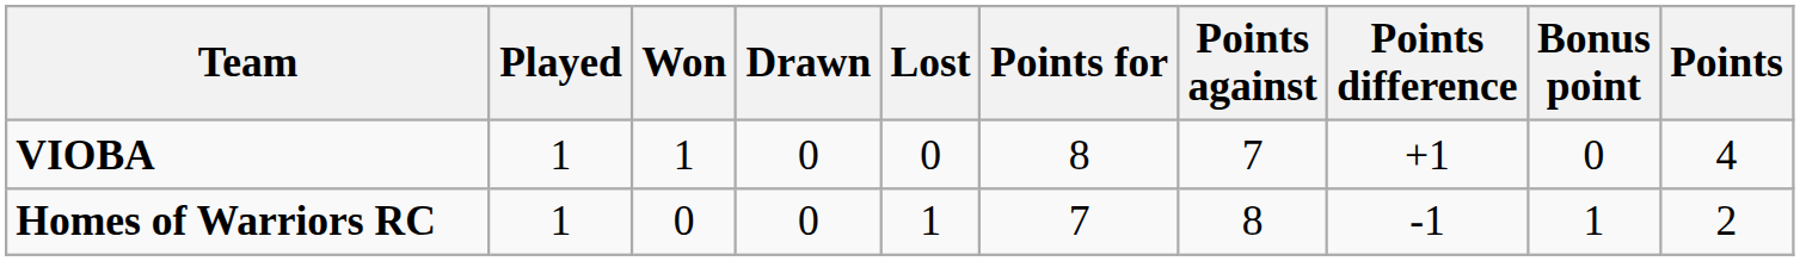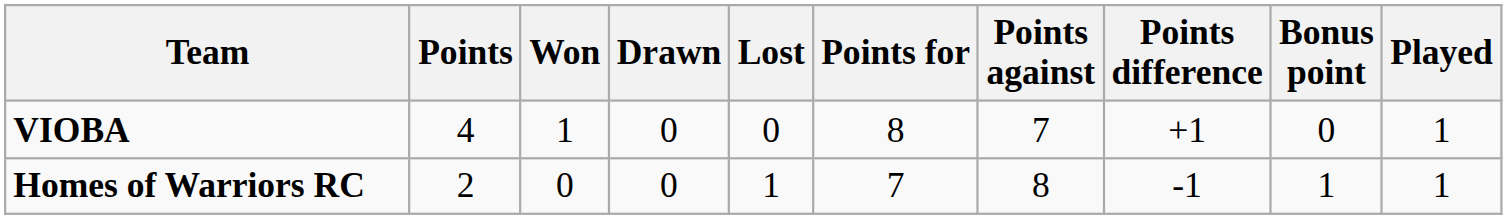columns swapped: Played <-> Points
